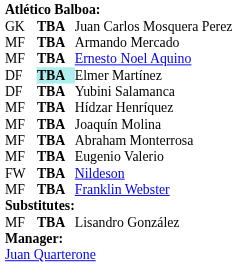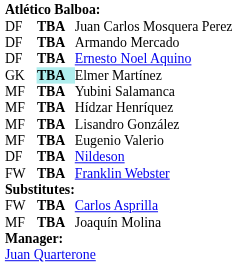Juan Carlos Mosquera Perez | column 1: GK -> DF
Armando Mercado | column 1: MF -> DF
Ernesto Noel Aquino | column 1: MF -> DF
Elmer Martínez | column 1: DF -> GK
Yubini Salamanca | column 1: DF -> MF
rows swapped: Joaquín Molina <-> Lisandro González
- row: MF | TBA | Abraham Monterrosa
Nildeson | column 1: FW -> DF
Franklin Webster | column 1: MF -> FW
+ row: FW | TBA | Carlos Asprilla
